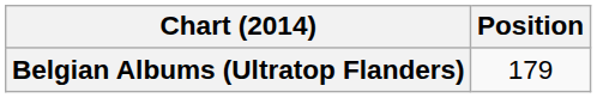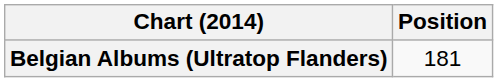Belgian Albums (Ultratop Flanders) | Position: 179 -> 181
